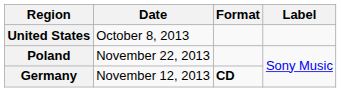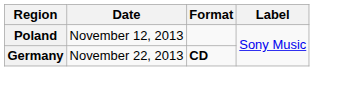- row: United States | October 8, 2013
Poland | Date: November 22, 2013 -> November 12, 2013
Germany | Date: November 12, 2013 -> November 22, 2013
